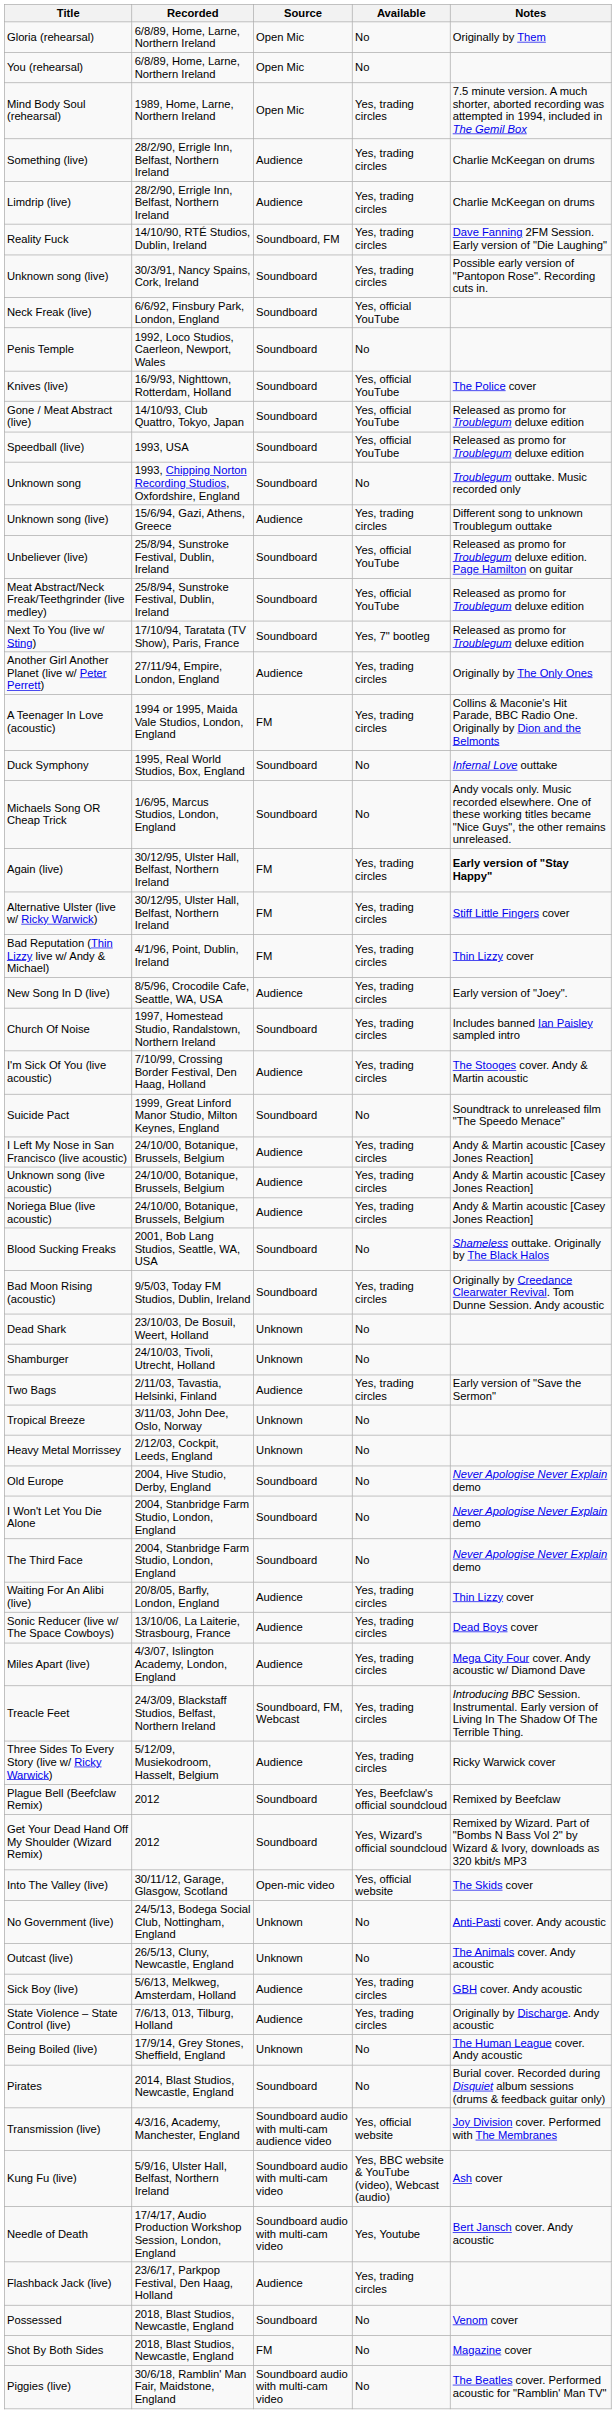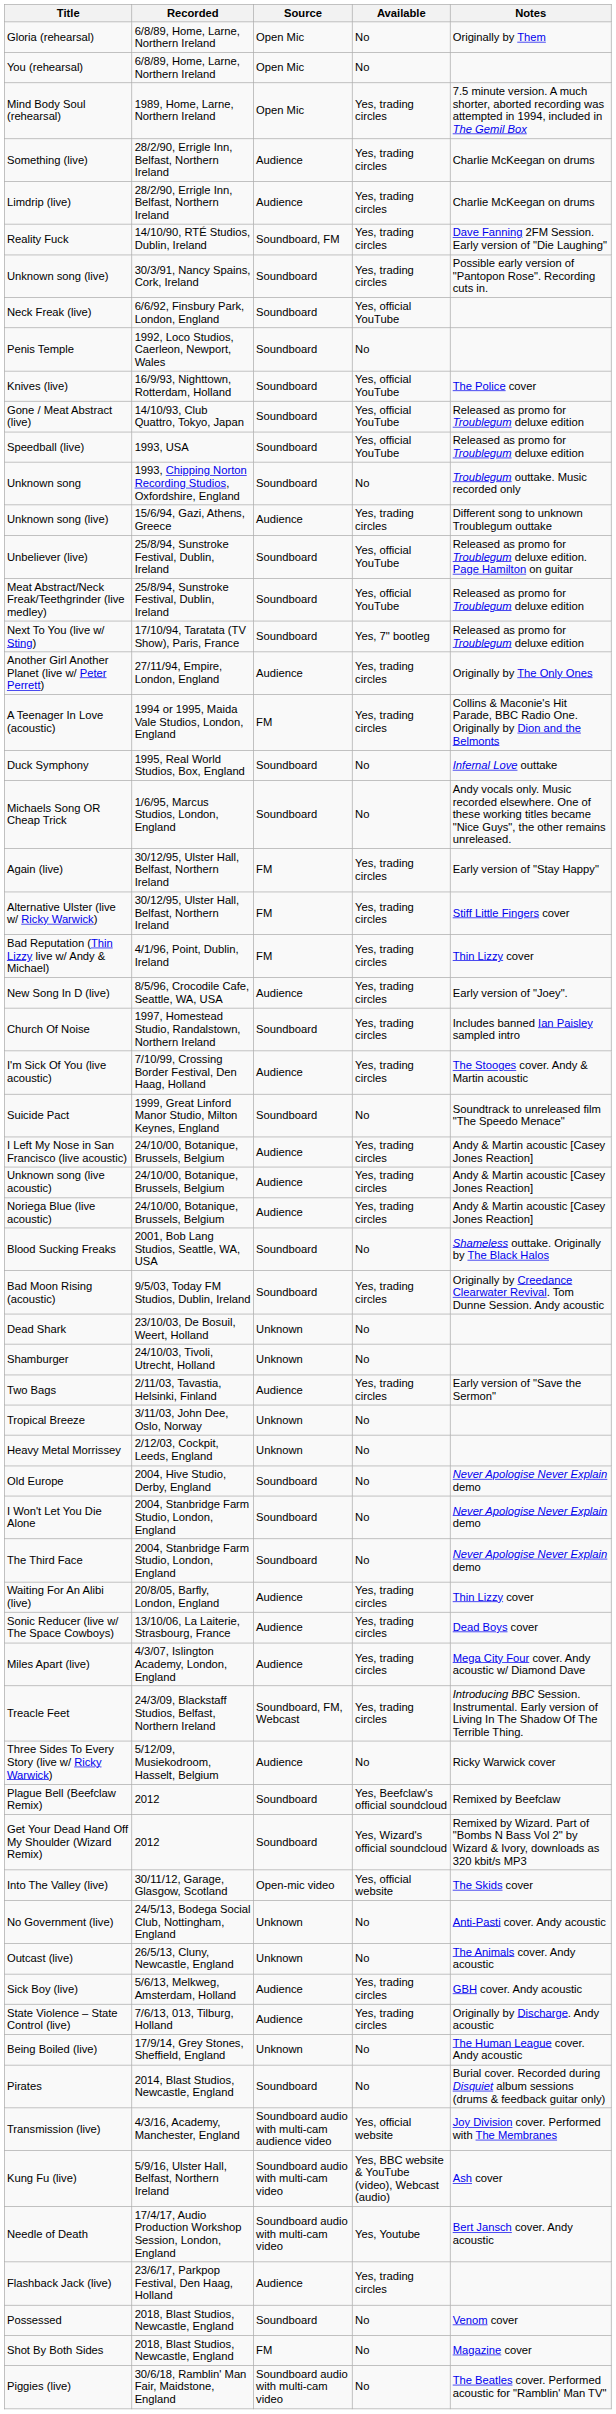Again (live) | Notes: bold -> normal
Three Sides To Every Story (live w/ Ricky Warwick) | Available: Yes, trading circles -> No
